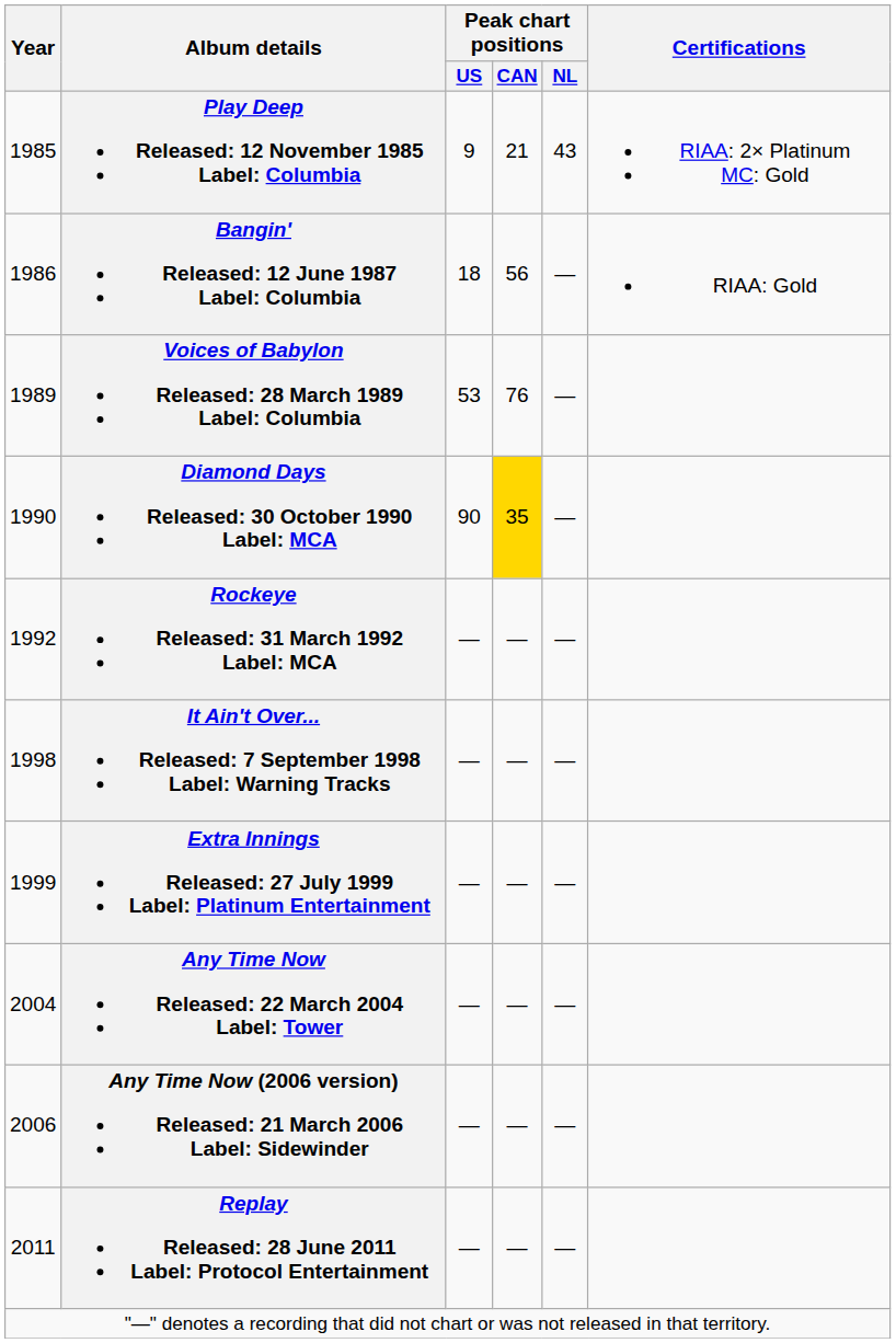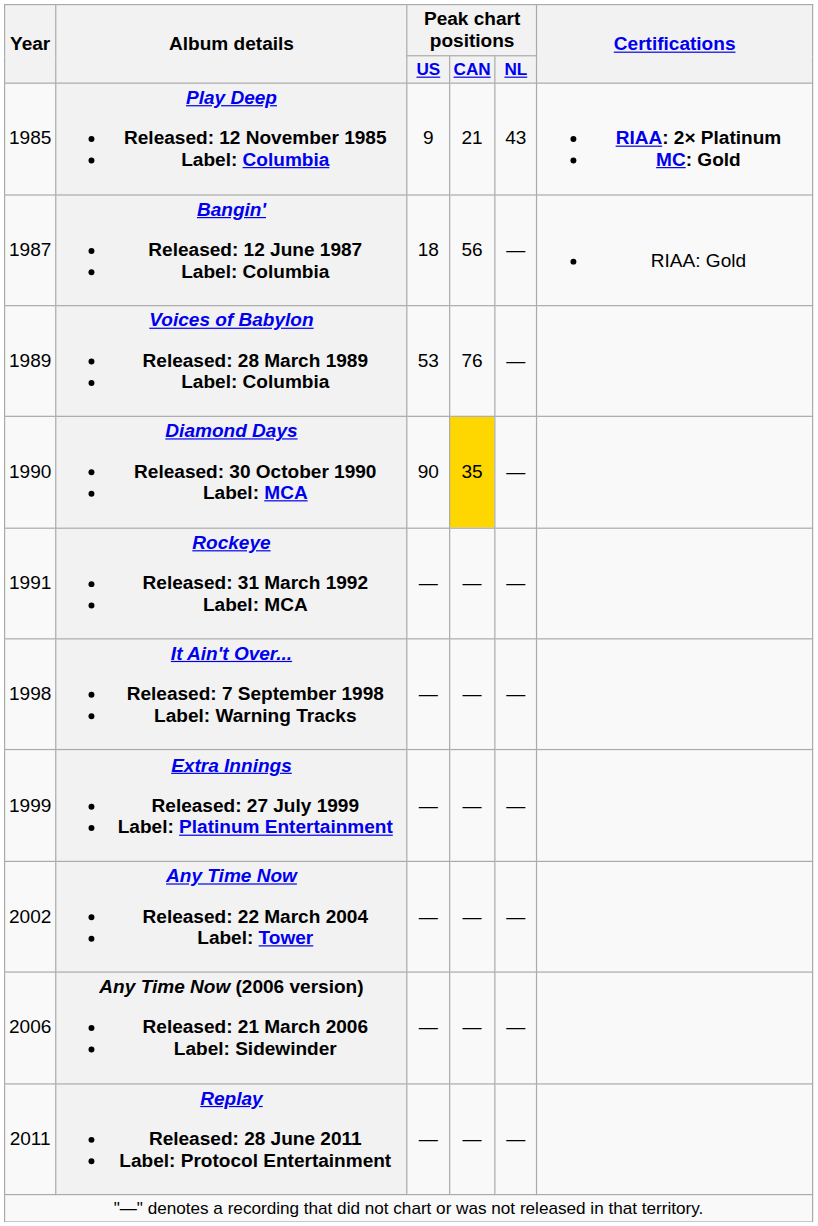Play Deep Released: 12 November 1985 Label: Columbia | Certifications: normal -> bold
Bangin' Released: 12 June 1987 Label: Columbia | Year: 1986 -> 1987
Rockeye Released: 31 March 1992 Label: MCA | Year: 1992 -> 1991
Any Time Now Released: 22 March 2004 Label: Tower | Year: 2004 -> 2002
